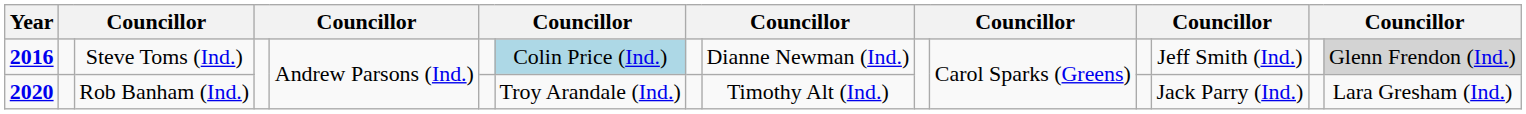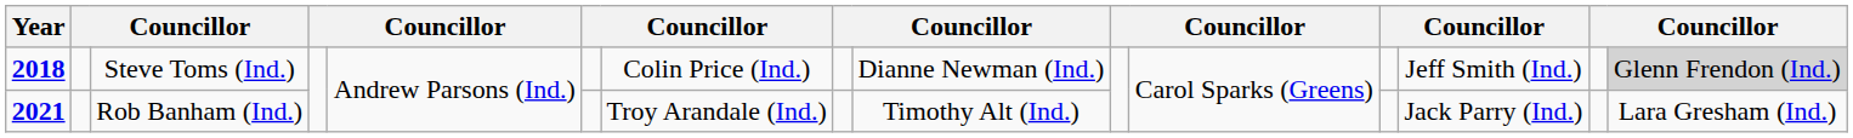Steve Toms (Ind.) | Year: 2016 -> 2018
Steve Toms (Ind.) | column 7: lightblue background -> no background
Rob Banham (Ind.) | Year: 2020 -> 2021
